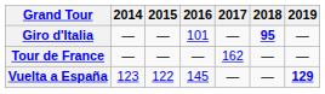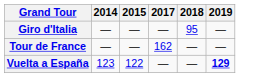- column: 2016 | 101 | — | 145
Giro d'Italia | 2018: bold -> normal
